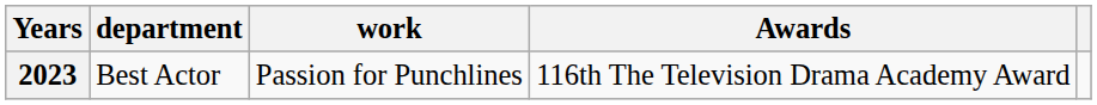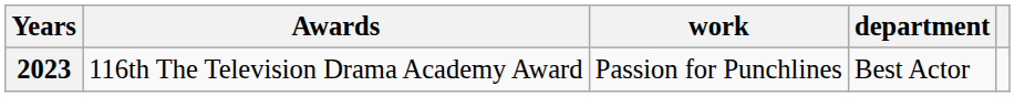columns swapped: Awards <-> department
